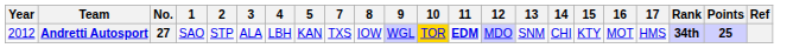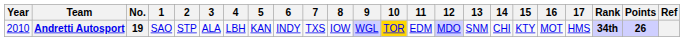+ column: 6 | INDY
Andretti Autosport | Year: 2012 -> 2010
Andretti Autosport | No.: 27 -> 19
Andretti Autosport | 11: bold -> normal
Andretti Autosport | Points: 25 -> 26
